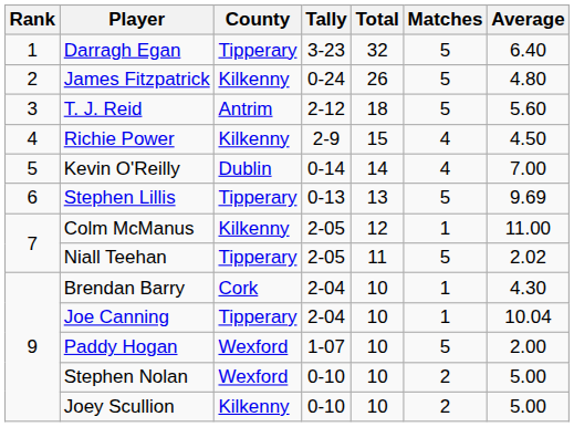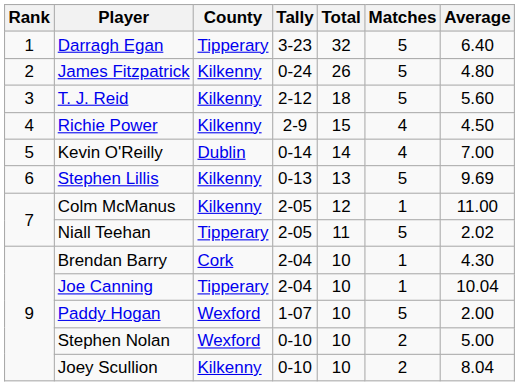T. J. Reid | County: Antrim -> Kilkenny
Stephen Lillis | County: Tipperary -> Kilkenny
Joey Scullion | Average: 5.00 -> 8.04
